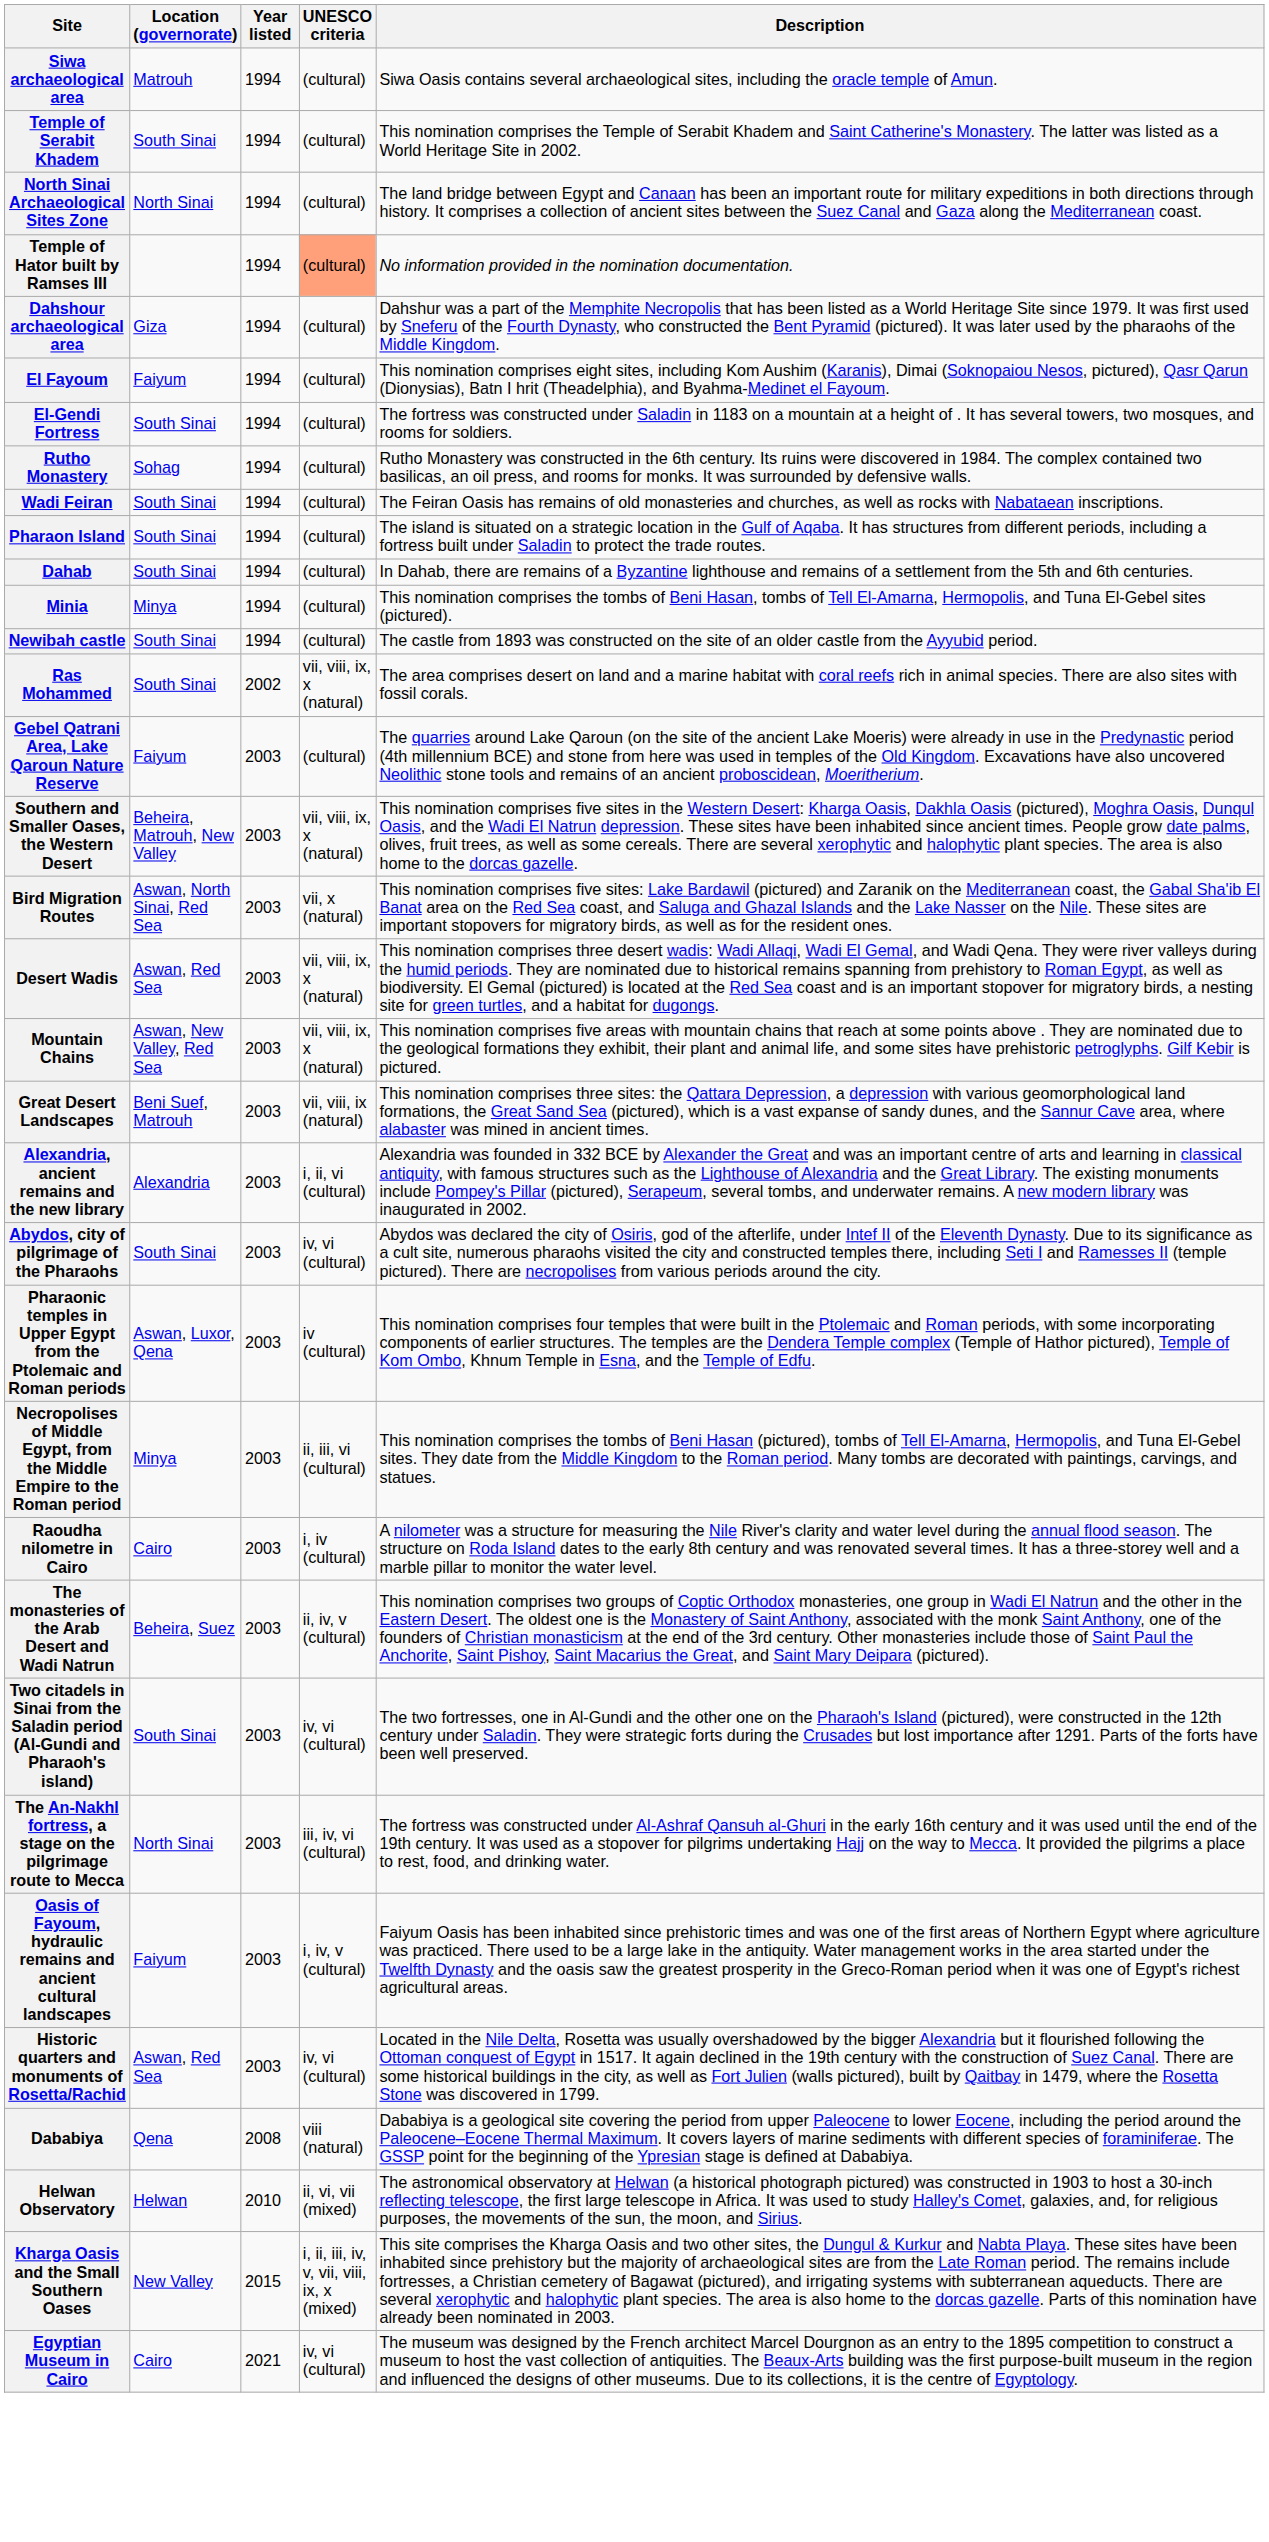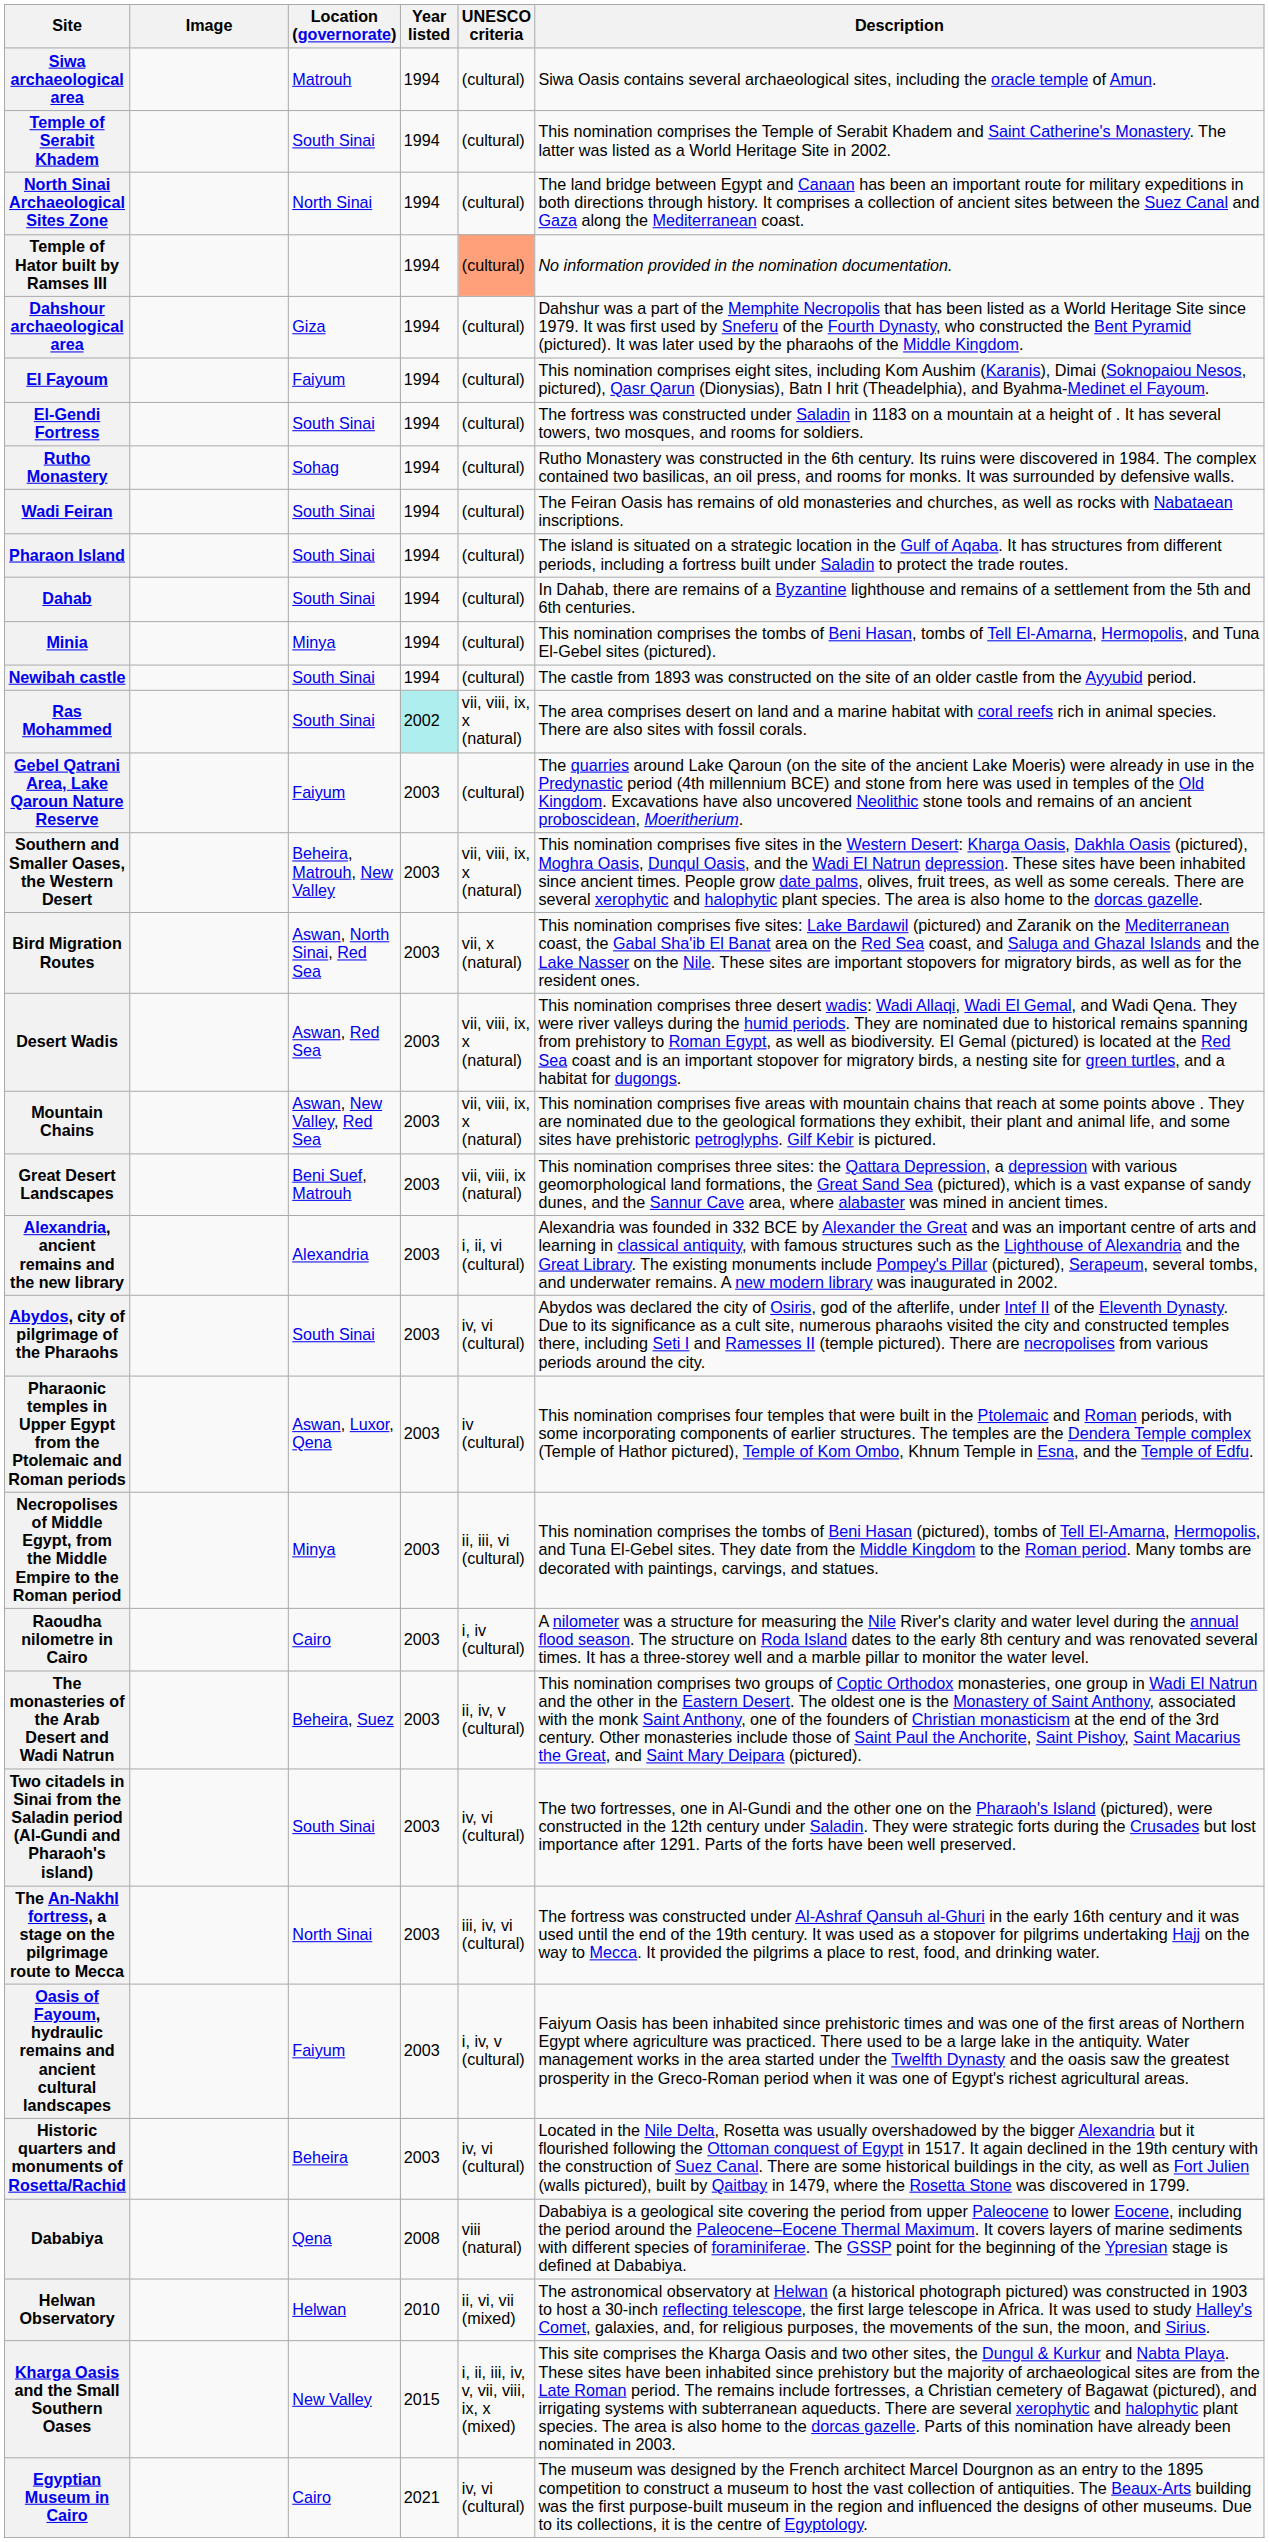+ column: Image
Ras Mohammed | Year listed: no background -> paleturquoise background
Historic quarters and monuments of Rosetta/Rachid | Location (governorate): Aswan, Red Sea -> Beheira
